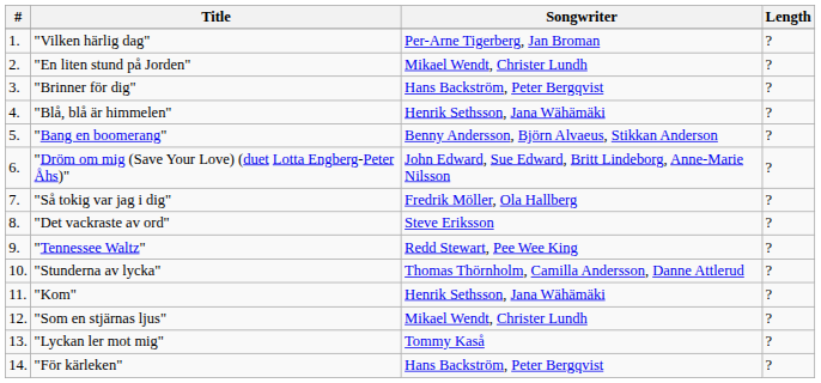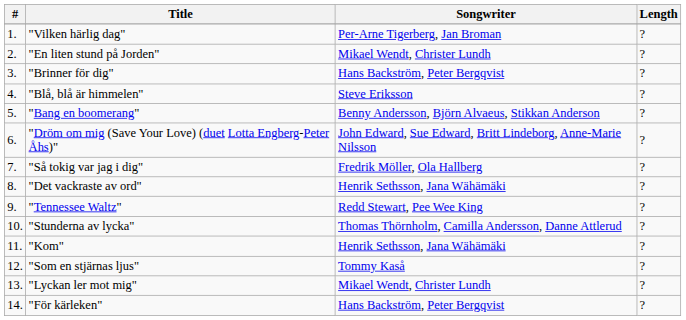"Blå, blå är himmelen" | Songwriter: Henrik Sethsson, Jana Wähämäki -> Steve Eriksson
"Det vackraste av ord" | Songwriter: Steve Eriksson -> Henrik Sethsson, Jana Wähämäki
"Som en stjärnas ljus" | Songwriter: Mikael Wendt, Christer Lundh -> Tommy Kaså
"Lyckan ler mot mig" | Songwriter: Tommy Kaså -> Mikael Wendt, Christer Lundh
